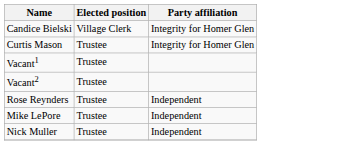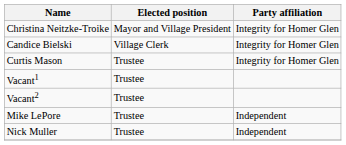+ row: Christina Neitzke-Troike | Mayor and Village President | Integrity for Homer Glen
- row: Rose Reynders | Trustee | Independent
